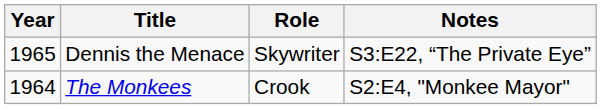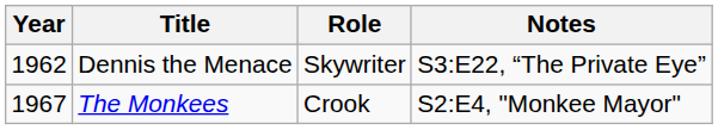Dennis the Menace | Year: 1965 -> 1962
The Monkees | Year: 1964 -> 1967
